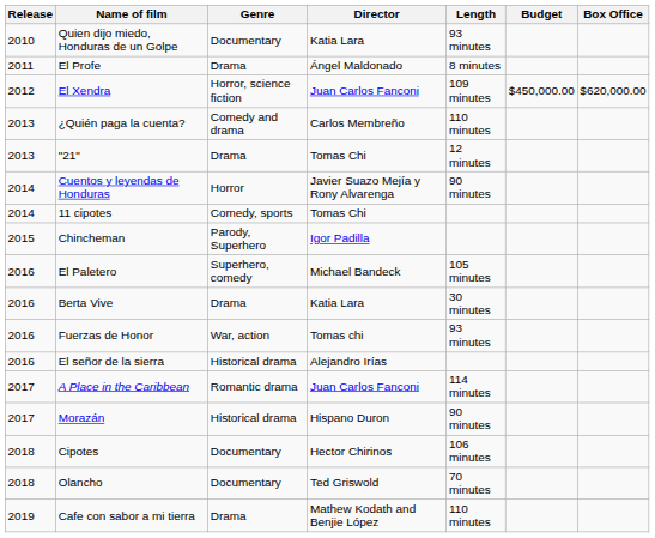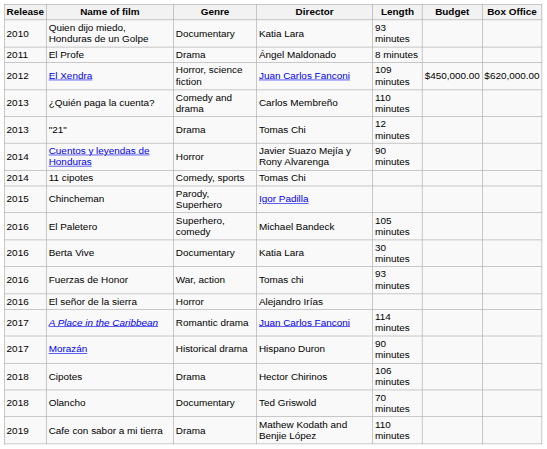Berta Vive | Genre: Drama -> Documentary
El señor de la sierra | Genre: Historical drama -> Horror
Cipotes | Genre: Documentary -> Drama
